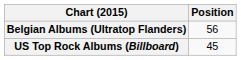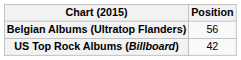US Top Rock Albums (Billboard) | Position: 45 -> 42
